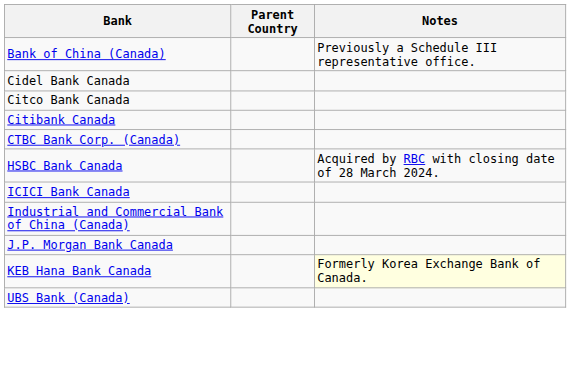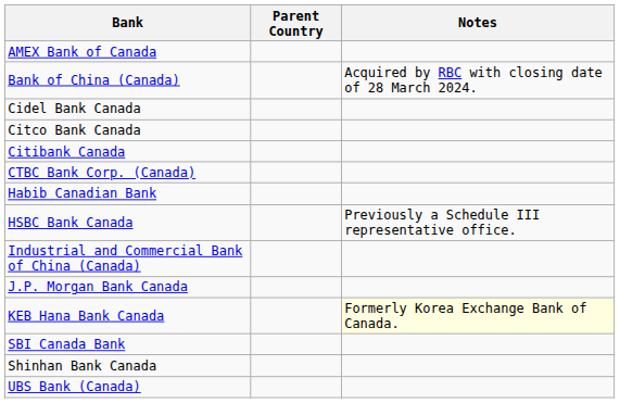+ row: AMEX Bank of Canada
Bank of China (Canada) | Notes: Previously a Schedule III representative office. -> Acquired by RBC with closing date of 28 March 2024.
+ row: Habib Canadian Bank
HSBC Bank Canada | Notes: Acquired by RBC with closing date of 28 March 2024. -> Previously a Schedule III representative office.
- row: ICICI Bank Canada
+ row: SBI Canada Bank
+ row: Shinhan Bank Canada
